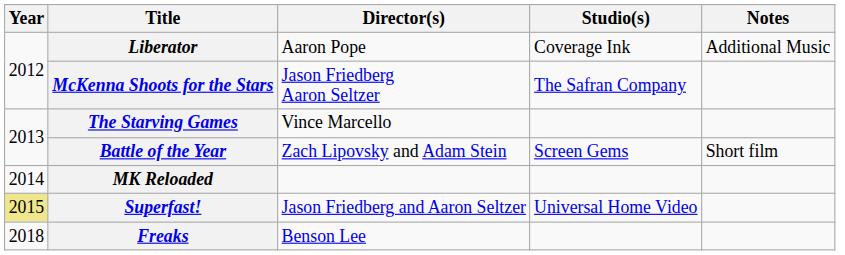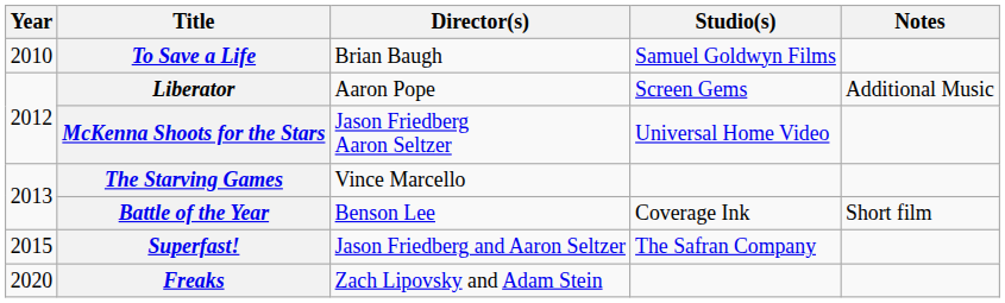+ row: 2010 | To Save a Life | Brian Baugh | Samuel Goldwyn Films
Liberator | Studio(s): Coverage Ink -> Screen Gems
McKenna Shoots for the Stars | Studio(s): The Safran Company -> Universal Home Video
Battle of the Year | Director(s): Zach Lipovsky and Adam Stein -> Benson Lee
Battle of the Year | Studio(s): Screen Gems -> Coverage Ink
- row: 2014 | MK Reloaded
Superfast! | Year: khaki background -> no background
Superfast! | Studio(s): Universal Home Video -> The Safran Company
Freaks | Year: 2018 -> 2020
Freaks | Director(s): Benson Lee -> Zach Lipovsky and Adam Stein
